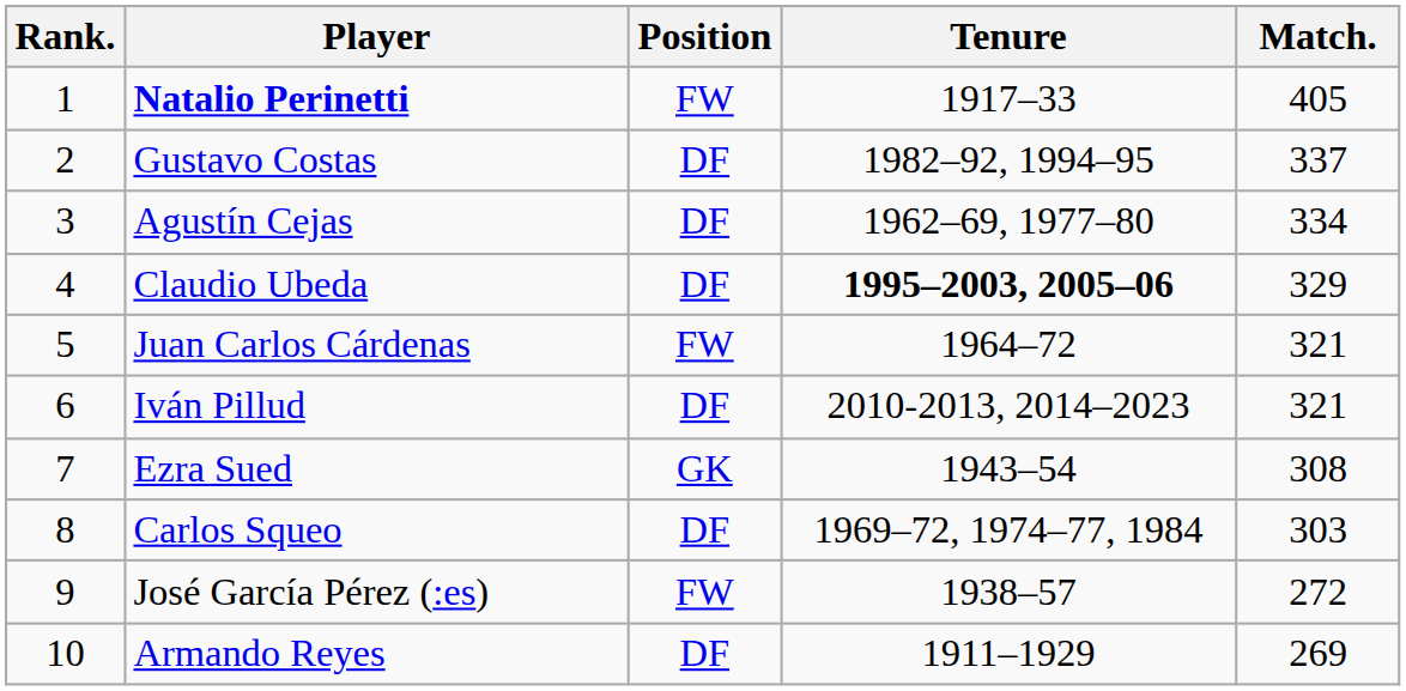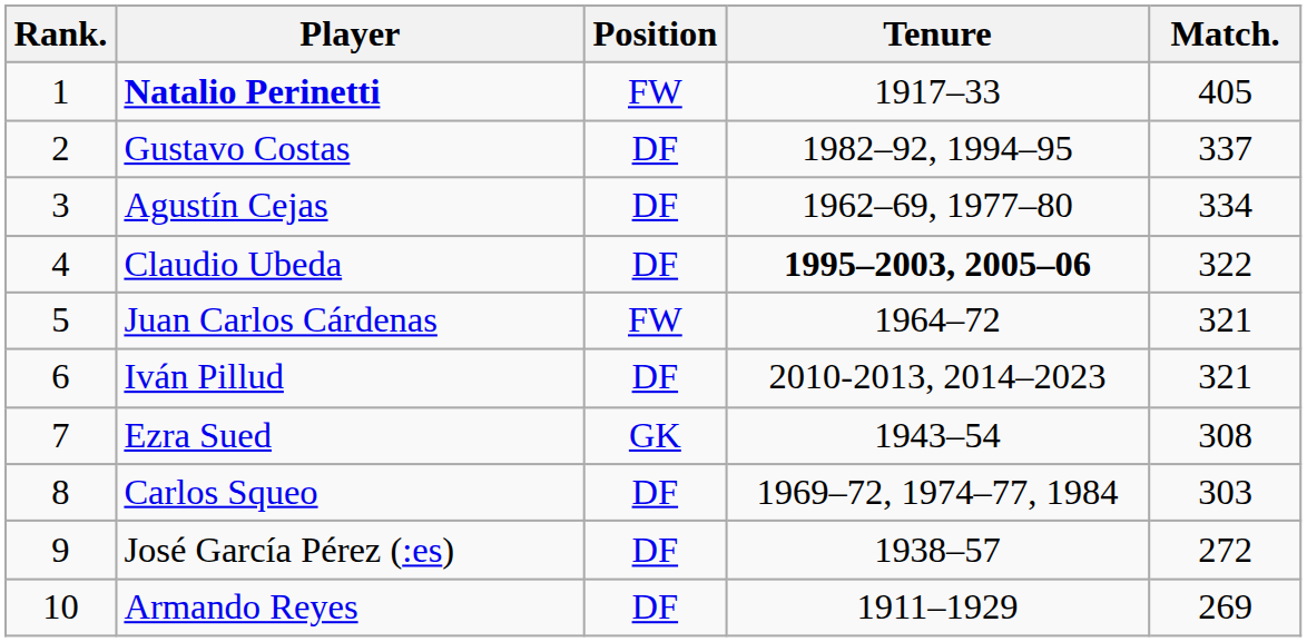Claudio Ubeda | Match.: 329 -> 322
José García Pérez (:es) | Position: FW -> DF
